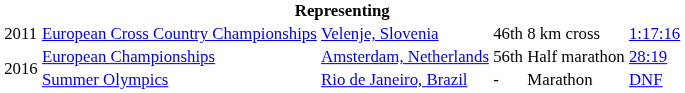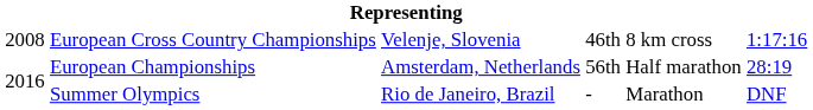European Cross Country Championships | column 1: 2011 -> 2008
